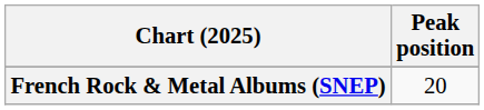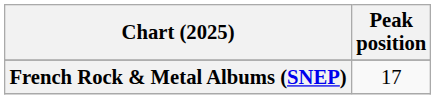French Rock & Metal Albums (SNEP) | Peak position: 20 -> 17
